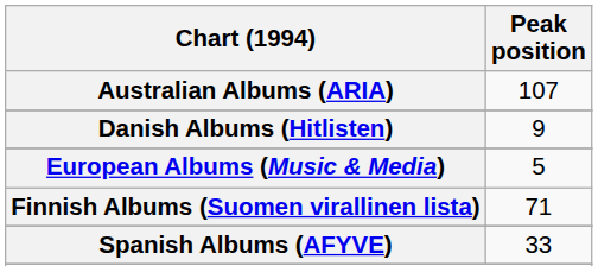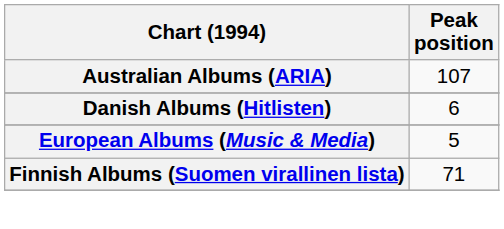Danish Albums (Hitlisten) | Peak position: 9 -> 6
- row: Spanish Albums (AFYVE) | 33
